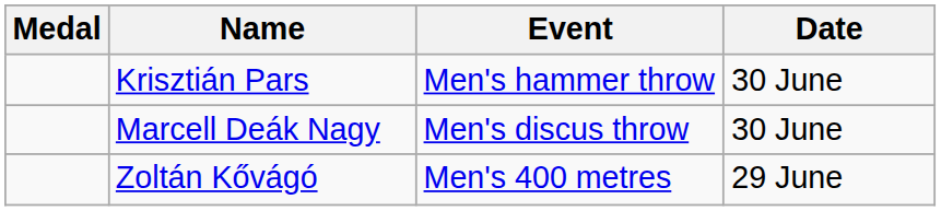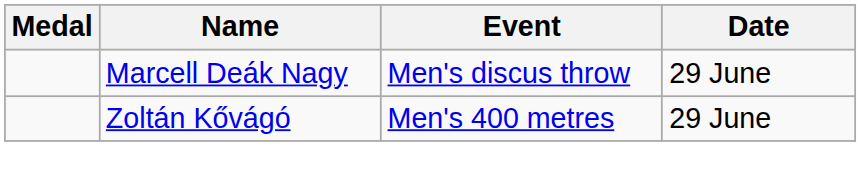- row: Krisztián Pars | Men's hammer throw | 30 June
Marcell Deák Nagy | Date: 30 June -> 29 June
